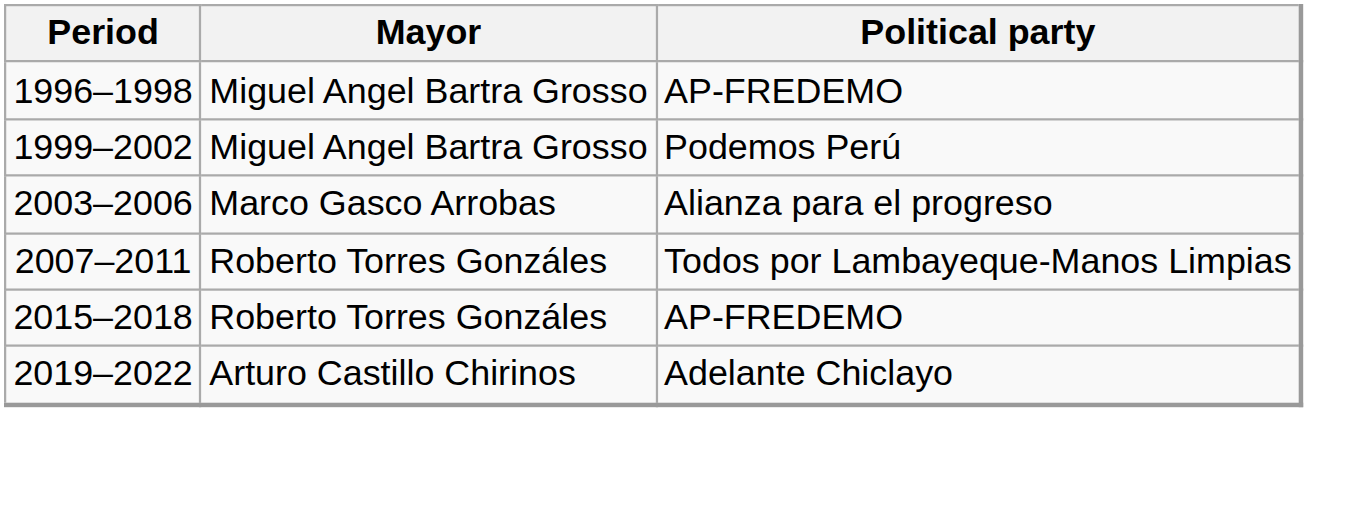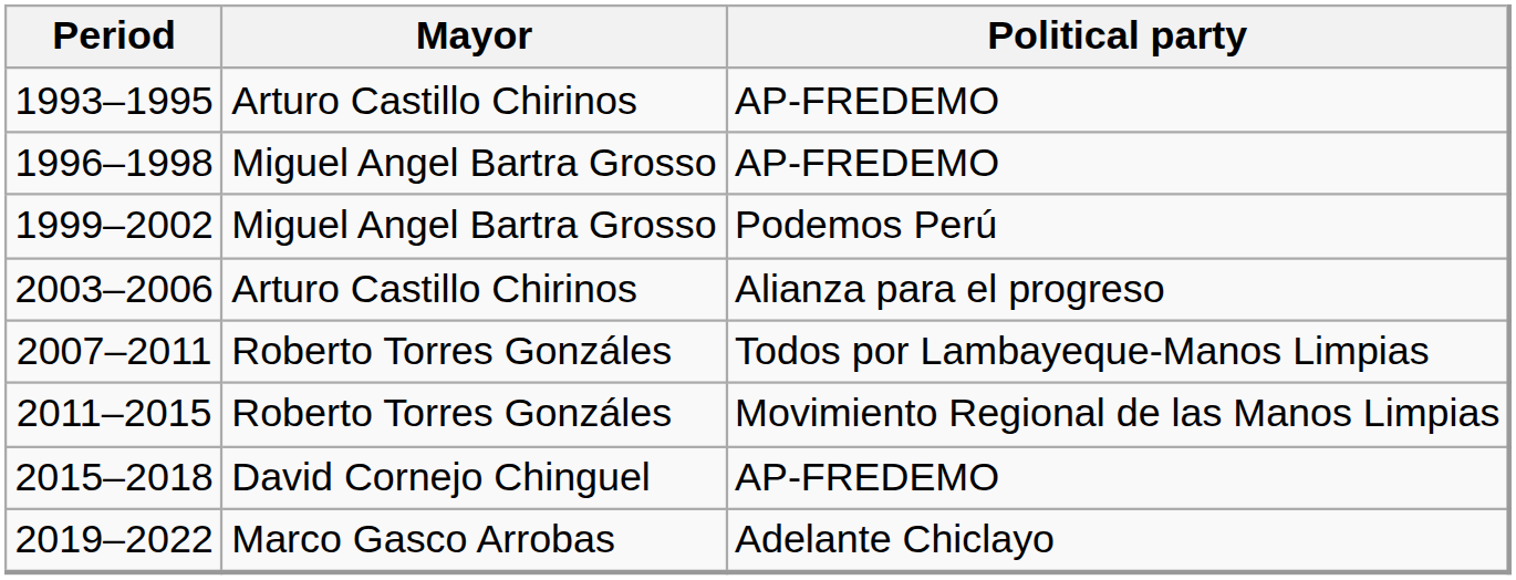+ row: 1993–1995 | Arturo Castillo Chirinos | AP-FREDEMO
2003–2006 | Mayor: Marco Gasco Arrobas -> Arturo Castillo Chirinos
+ row: 2011–2015 | Roberto Torres Gonzáles | Movimiento Regional de las Manos Limpias
2015–2018 | Mayor: Roberto Torres Gonzáles -> David Cornejo Chinguel
2019–2022 | Mayor: Arturo Castillo Chirinos -> Marco Gasco Arrobas
